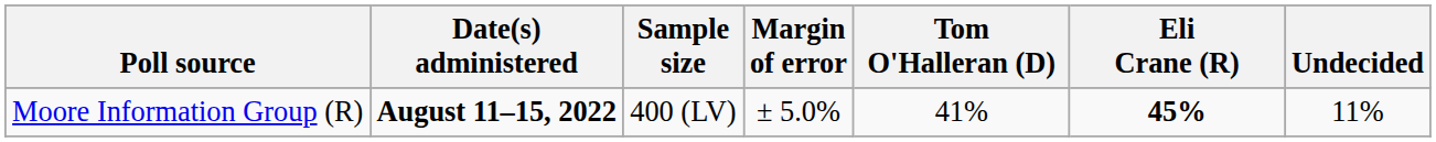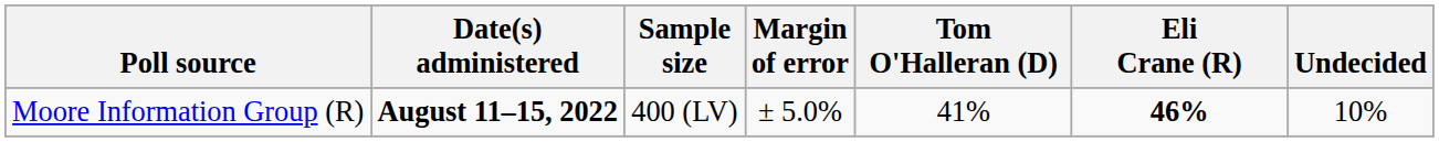Moore Information Group (R) | Eli Crane (R): 45% -> 46%
Moore Information Group (R) | Undecided: 11% -> 10%
